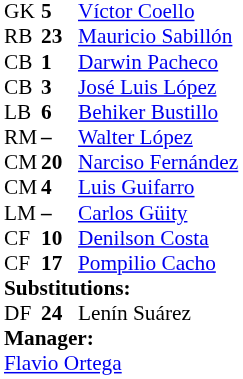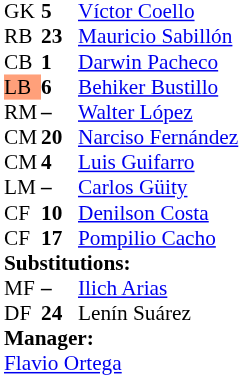- row: CB | 3 | José Luis López
Behiker Bustillo | column 1: no background -> lightsalmon background
+ row: MF | – | Ilich Arias
